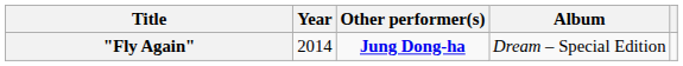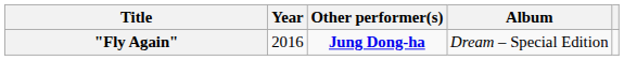"Fly Again" | Year: 2014 -> 2016
